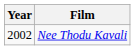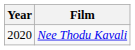Nee Thodu Kavali | Year: 2002 -> 2020
